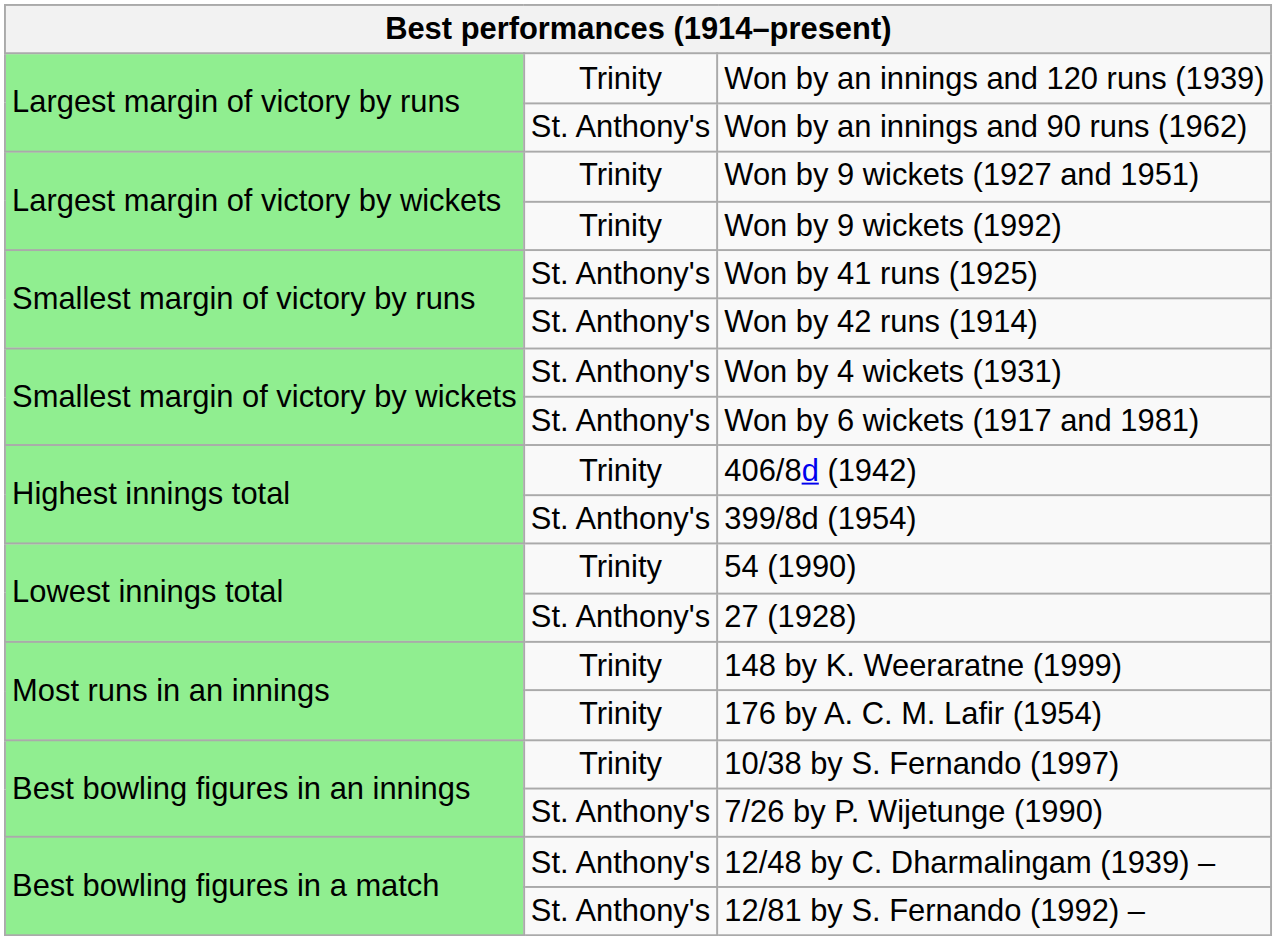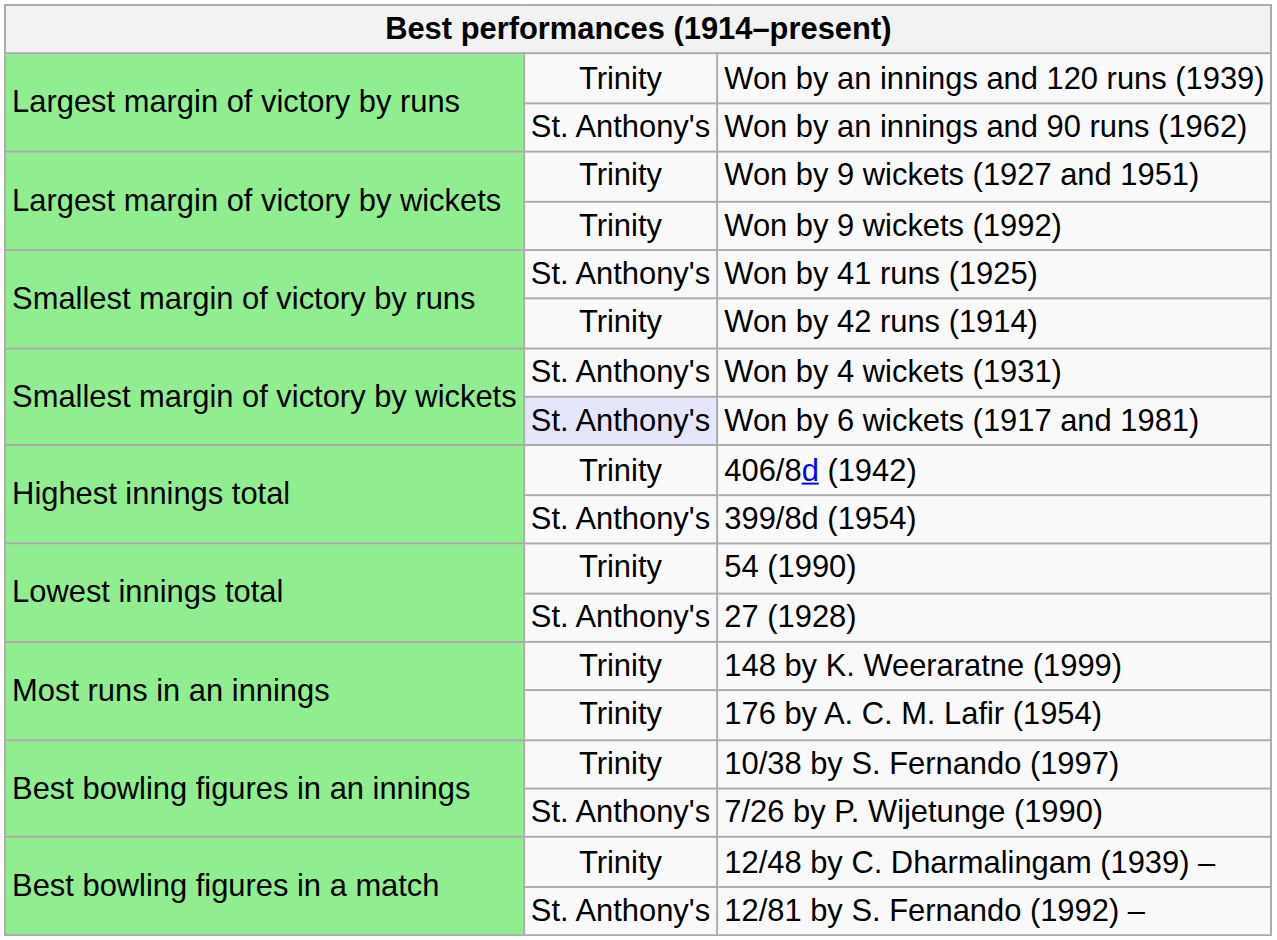Won by 42 runs (1914) | column 2: St. Anthony's -> Trinity
Won by 6 wickets (1917 and 1981) | column 2: no background -> lavender background
12/48 by C. Dharmalingam (1939) – | column 2: St. Anthony's -> Trinity
